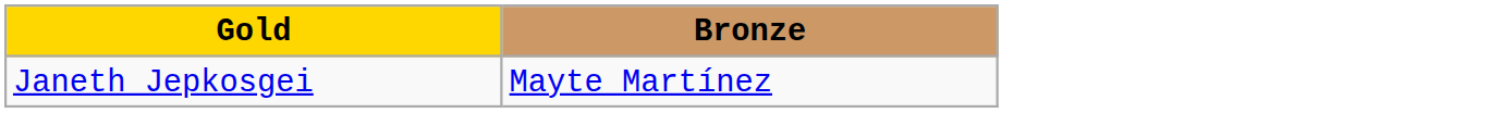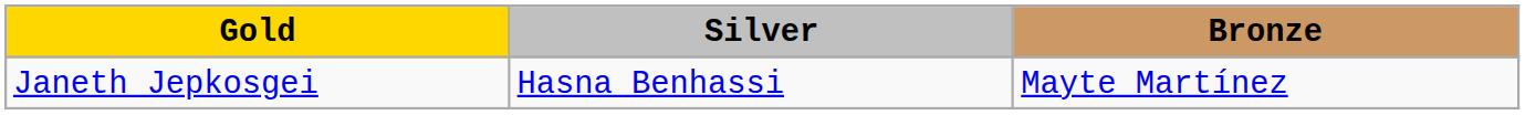+ column: Silver | Hasna Benhassi
